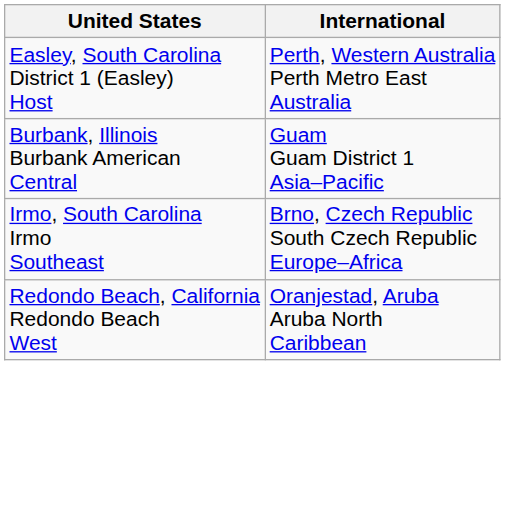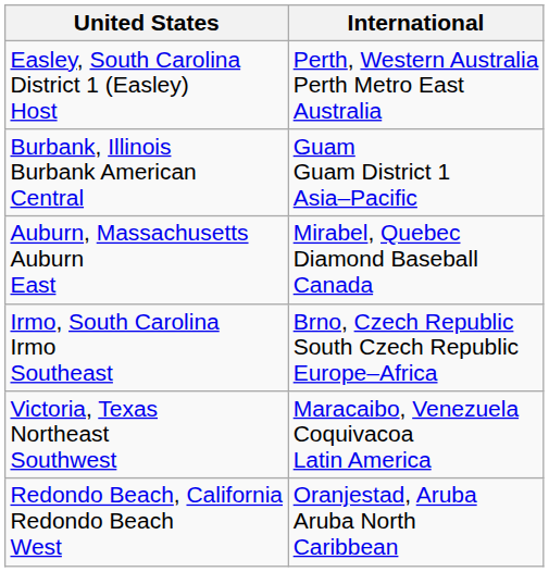+ row: Auburn, Massachusetts Auburn East | Mirabel, Quebec Diamond Baseball Canada
+ row: Victoria, Texas Northeast Southwest | Maracaibo, Venezuela Coquivacoa Latin America
